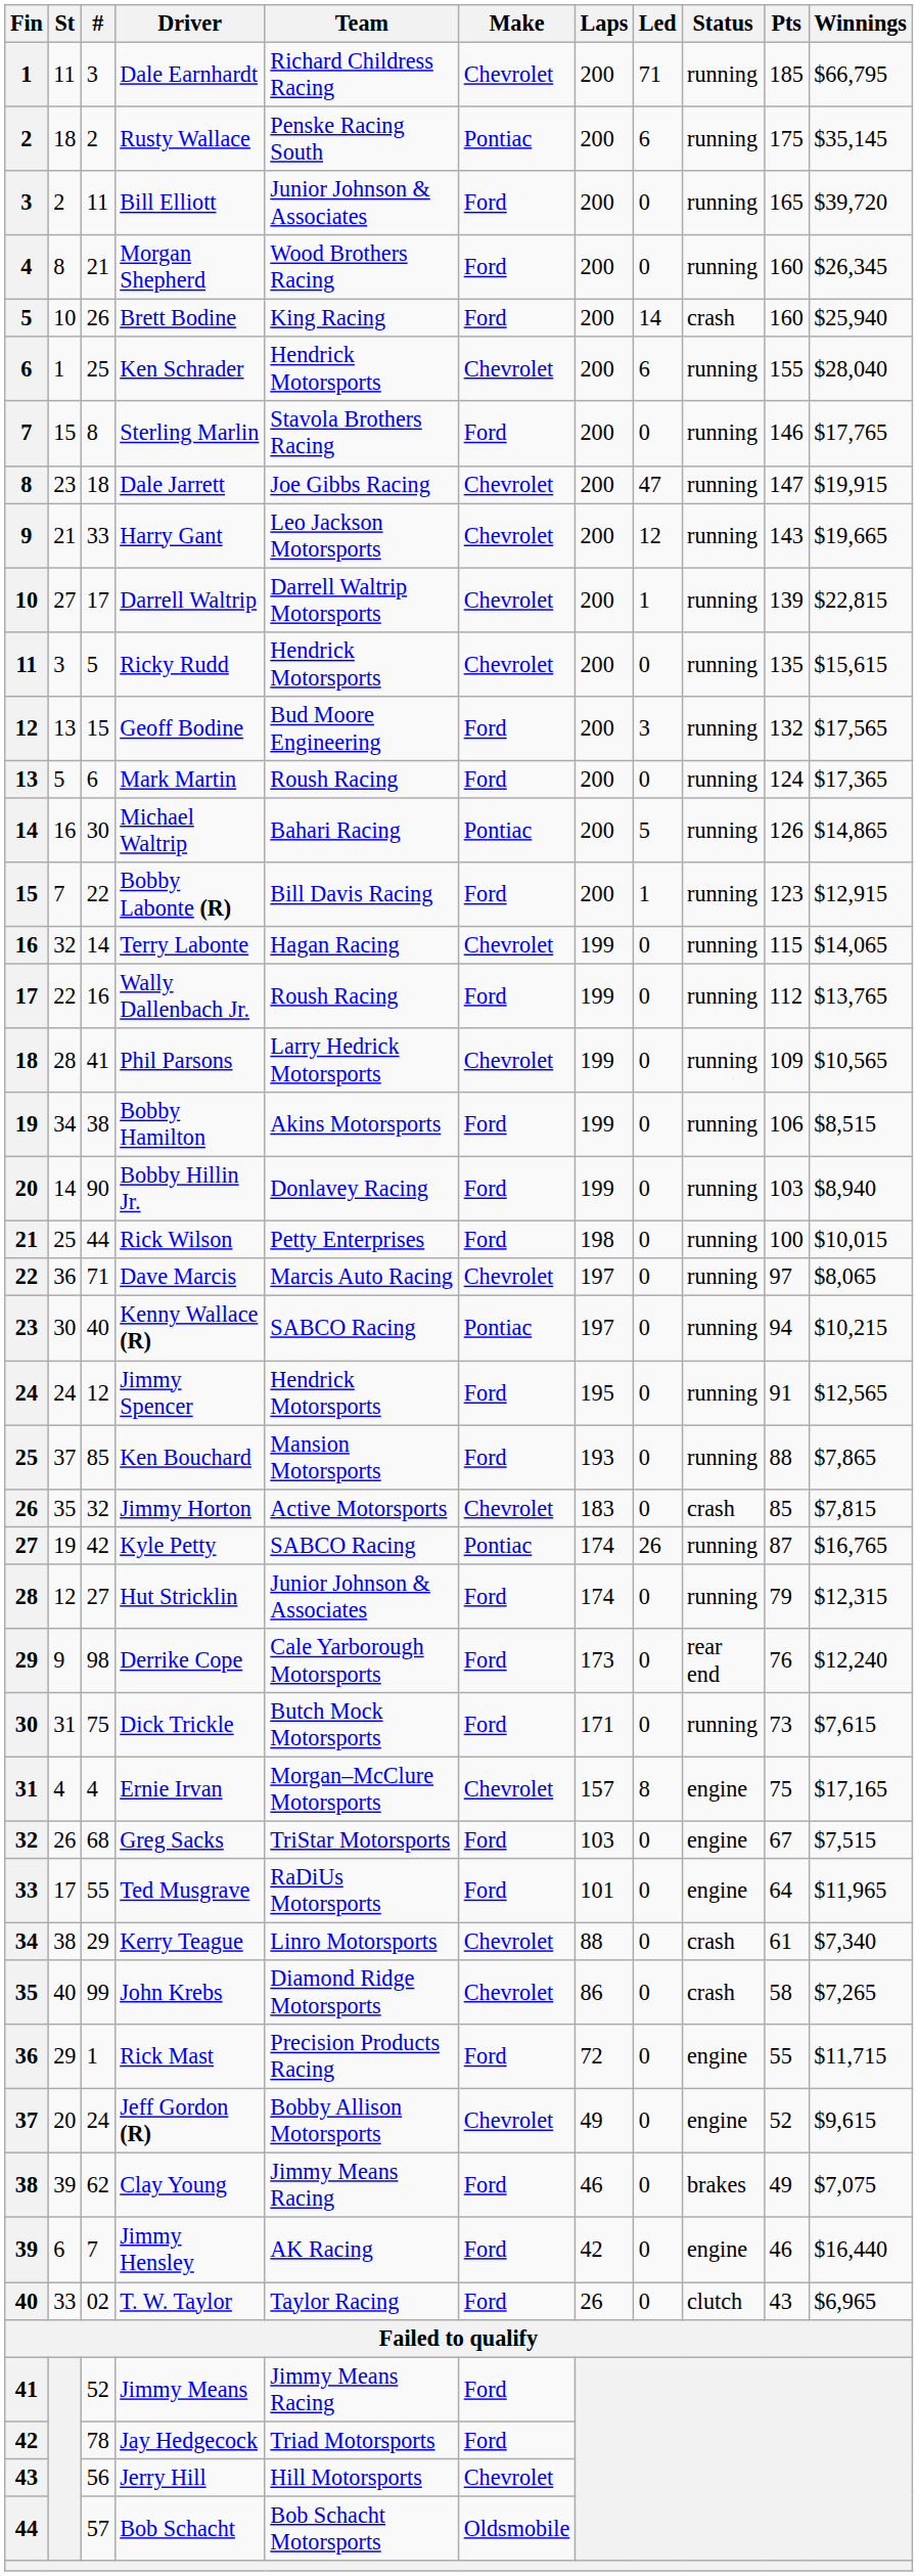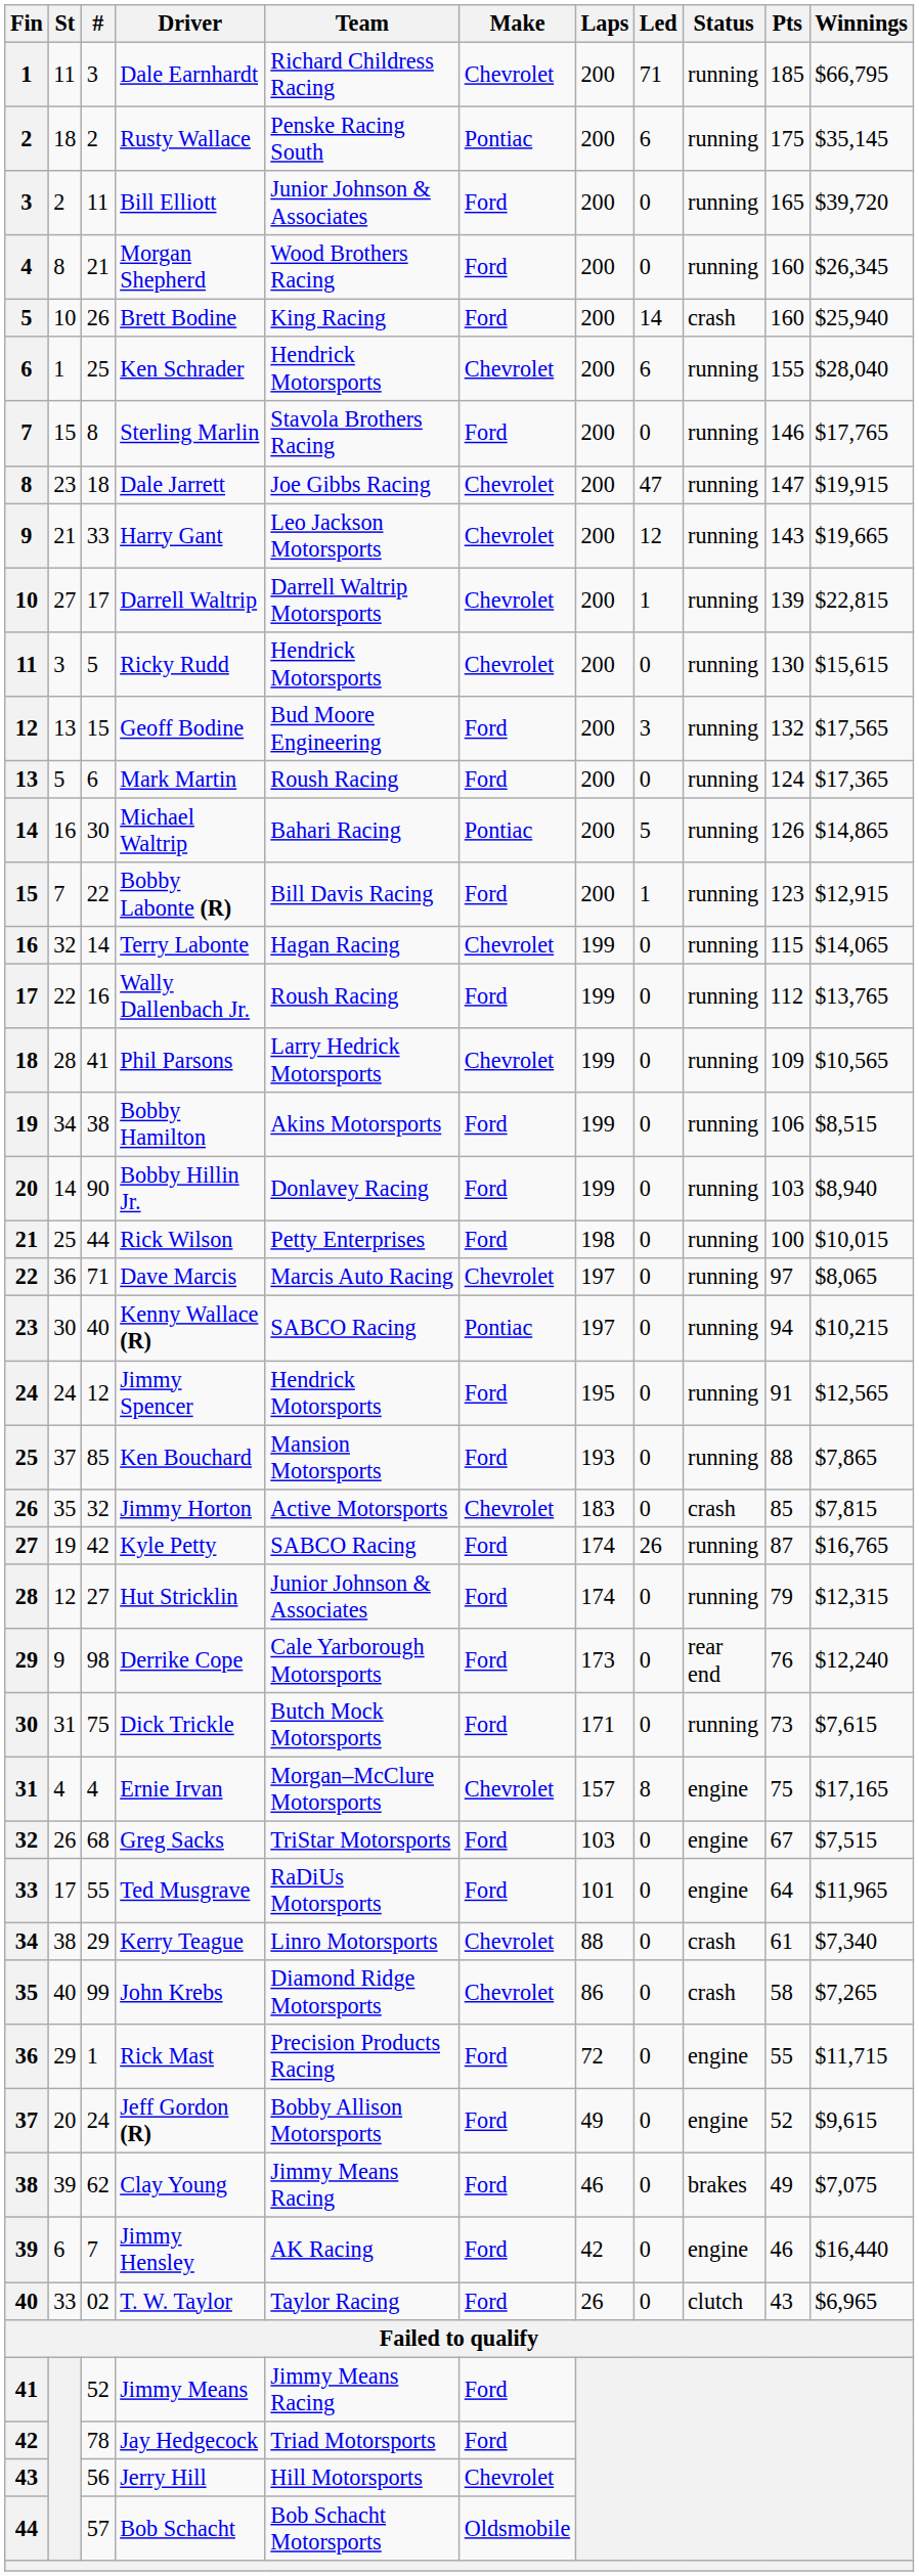Ricky Rudd | Pts: 135 -> 130
Kyle Petty | Make: Pontiac -> Ford
Jeff Gordon (R) | Make: Chevrolet -> Ford
